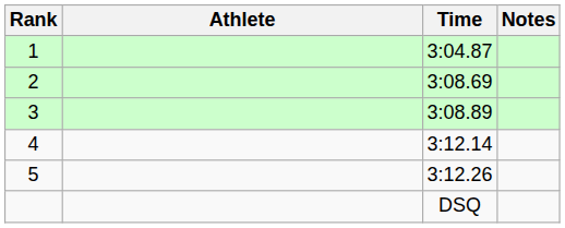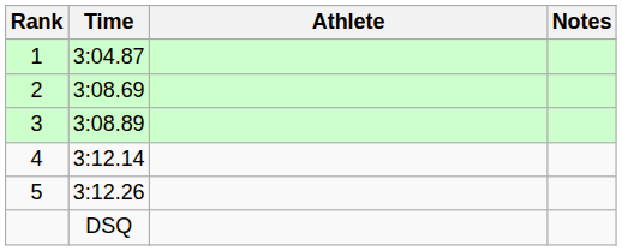columns swapped: Athlete <-> Time
